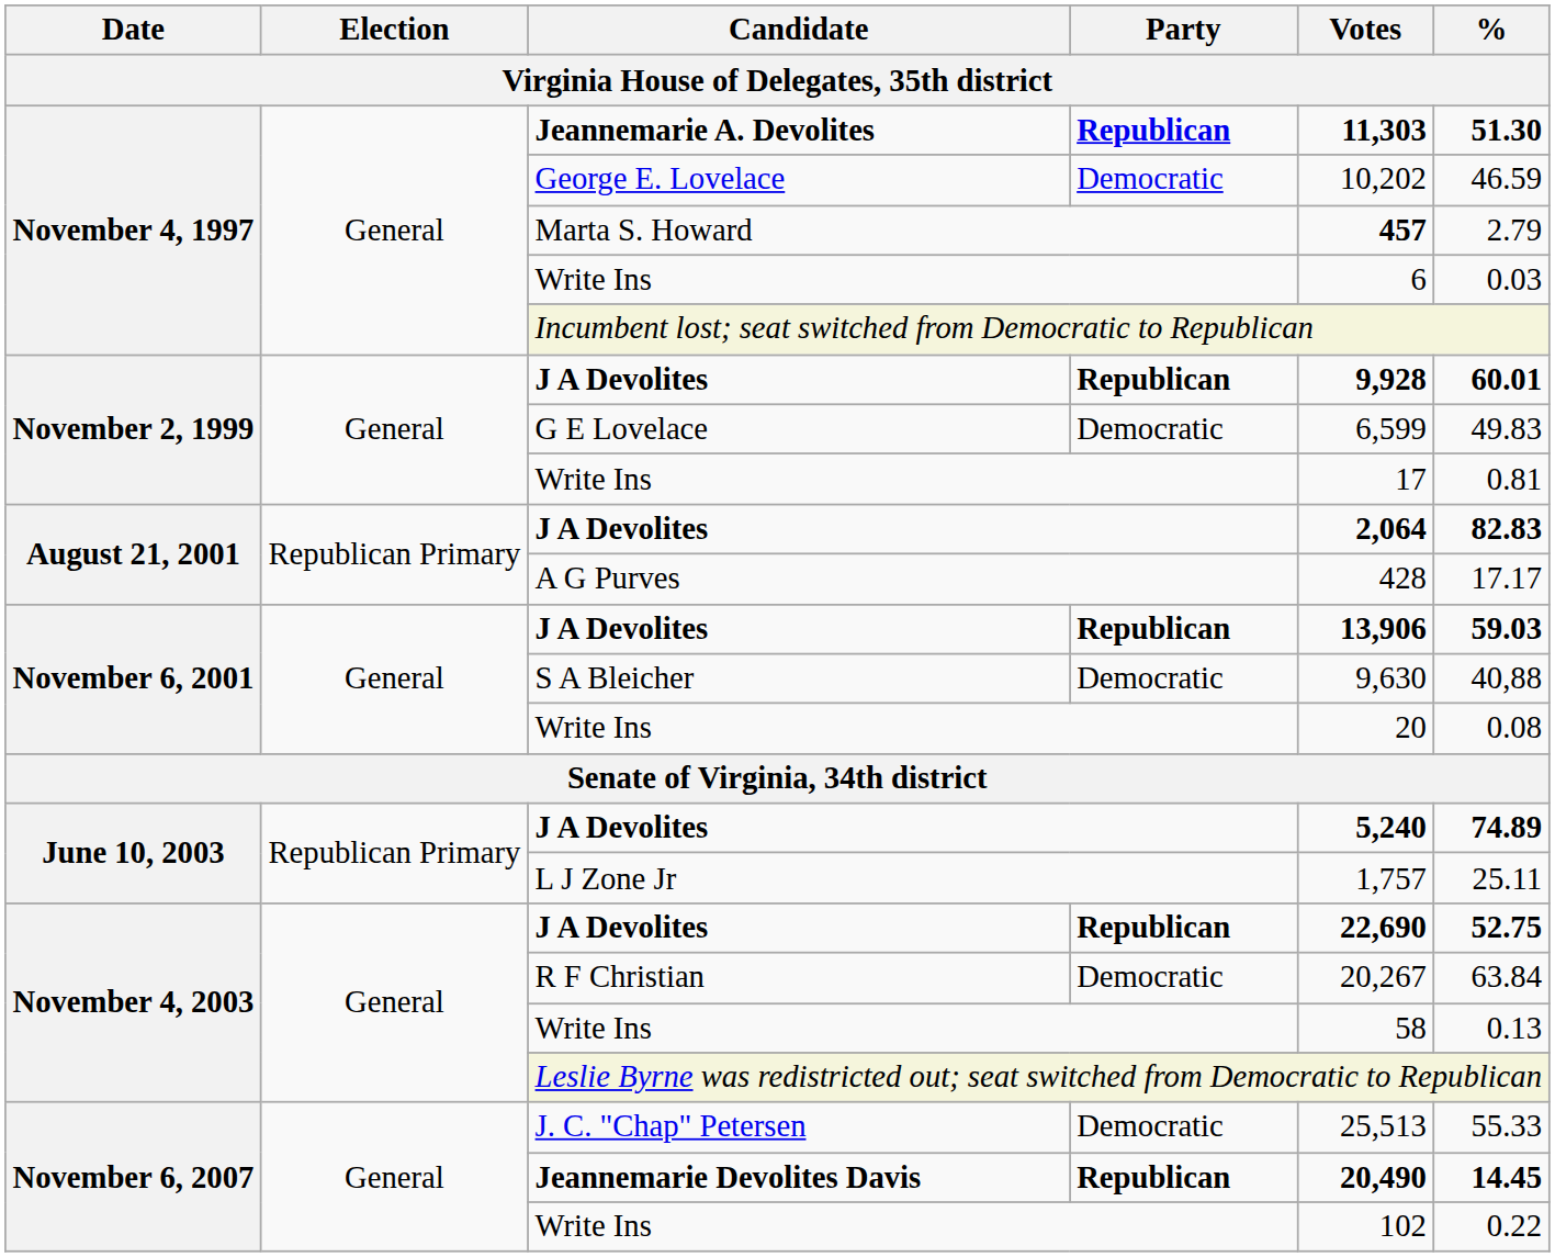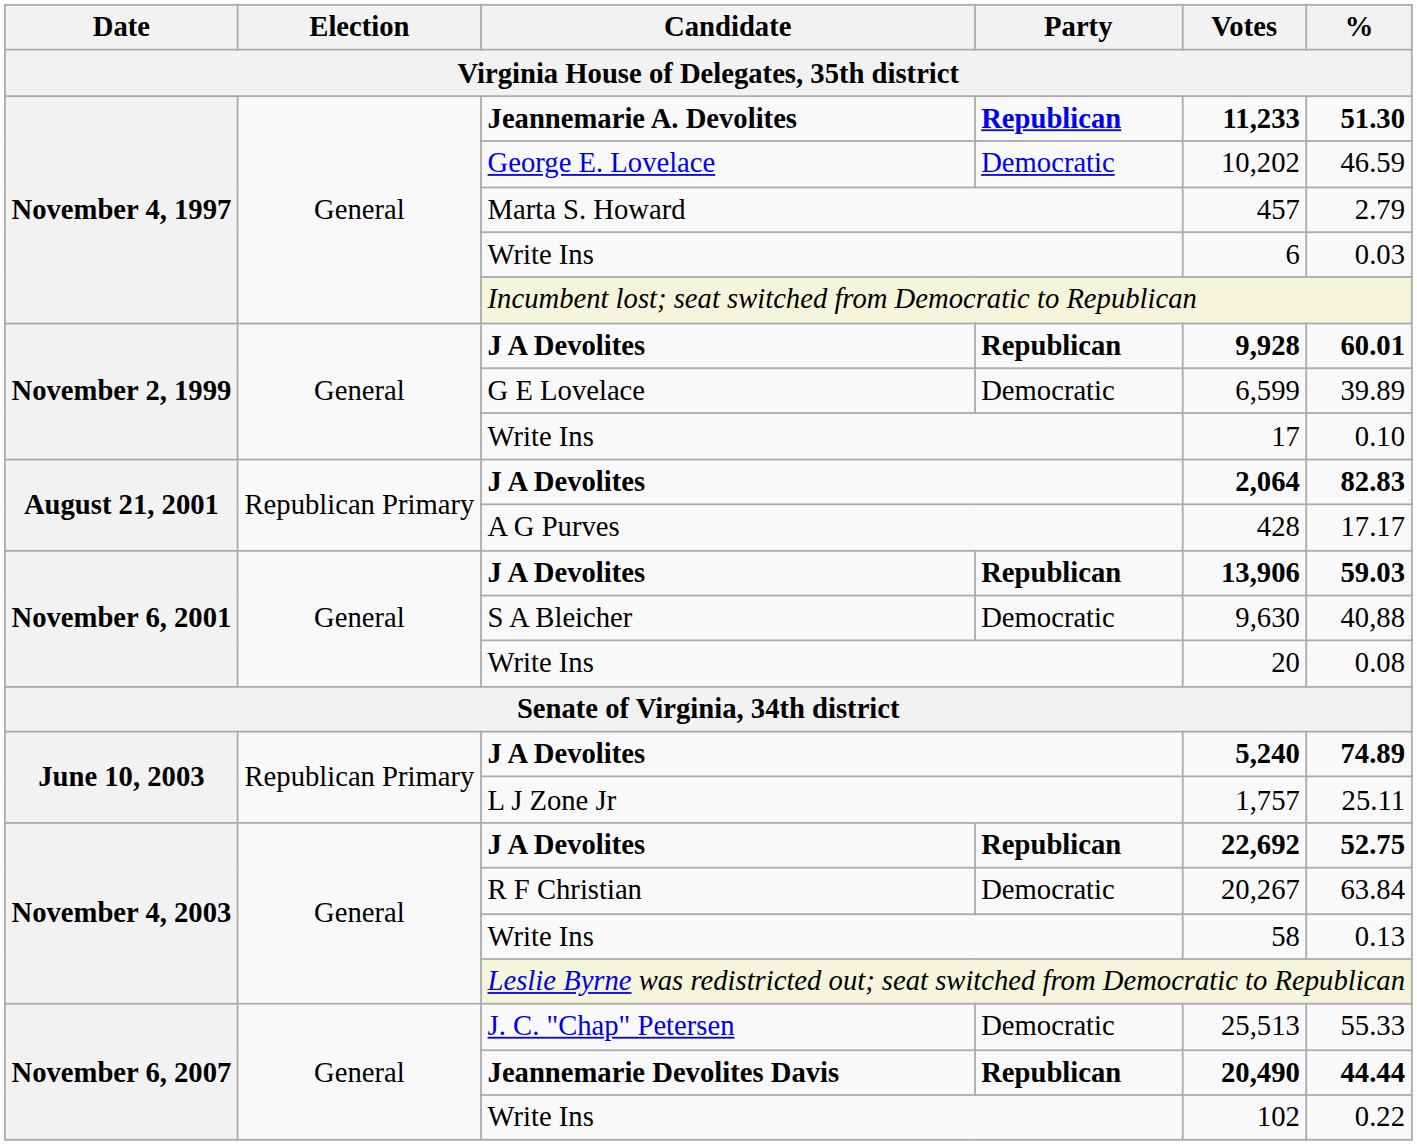Jeannemarie A. Devolites | Votes: 11,303 -> 11,233
Marta S. Howard | Votes: bold -> normal
G E Lovelace | %: 49.83 -> 39.89
November 2, 1999 / Write Ins | %: 0.81 -> 0.10
November 4, 2003 / J A Devolites | Votes: 22,690 -> 22,692
Jeannemarie Devolites Davis | %: 14.45 -> 44.44
